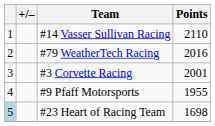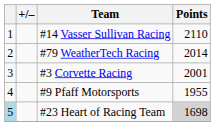#79 WeatherTech Racing | Points: 2016 -> 2014
#23 Heart of Racing Team | Points: no background -> lightgrey background
